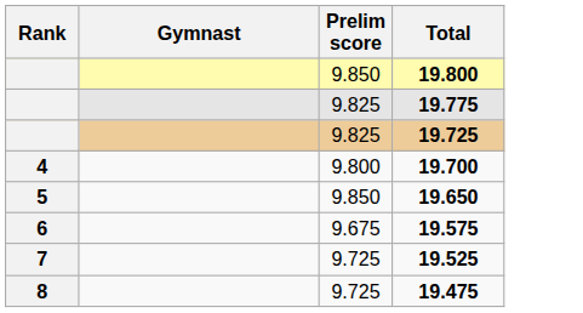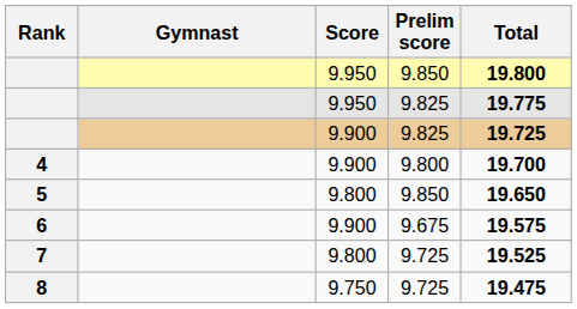+ column: Score | 9.950 | 9.950 | 9.900 | 9.900 | 9.800 | 9.900 | 9.800 | 9.750
